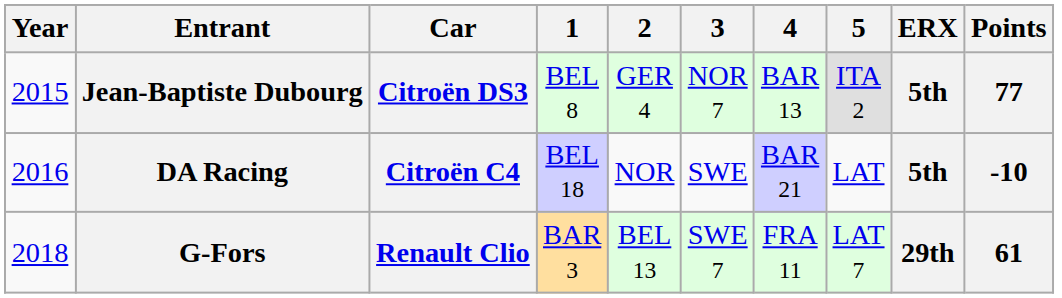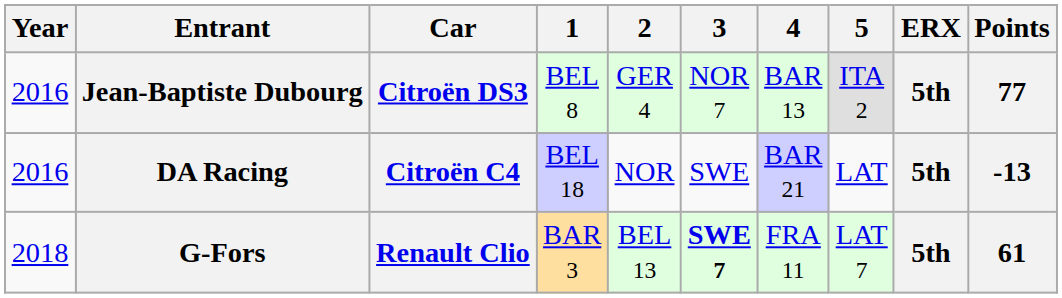Jean-Baptiste Dubourg | Year: 2015 -> 2016
DA Racing | Points: -10 -> -13
G-Fors | 3: normal -> bold
G-Fors | ERX: 29th -> 5th
